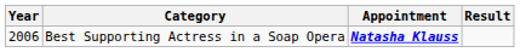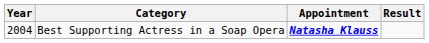Best Supporting Actress in a Soap Opera | Year: 2006 -> 2004
